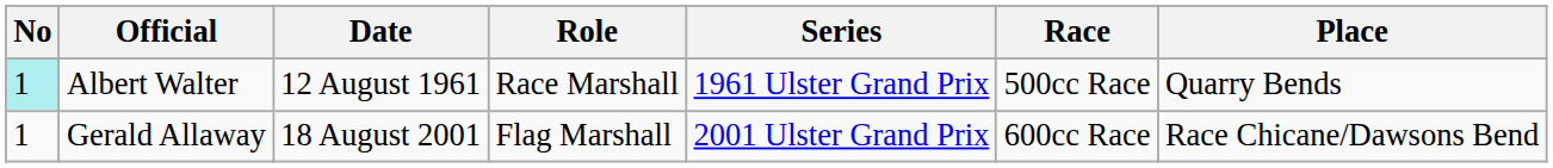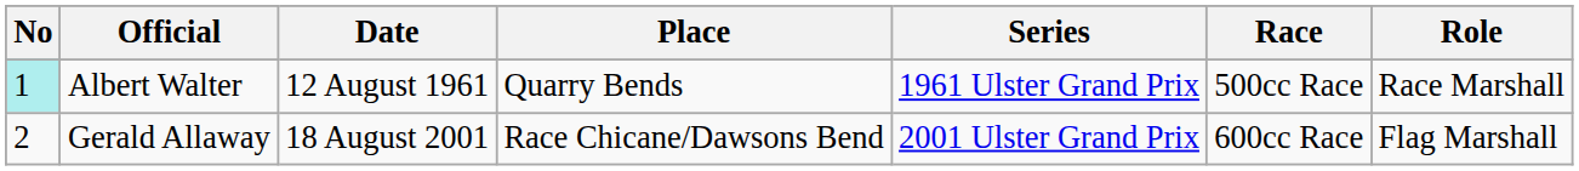columns swapped: Place <-> Role
Gerald Allaway | No: 1 -> 2
